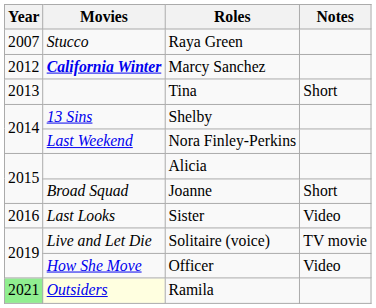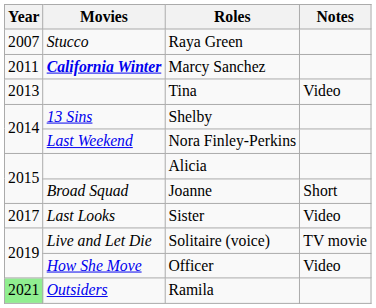Marcy Sanchez | Year: 2012 -> 2011
Tina | Notes: Short -> Video
Sister | Year: 2016 -> 2017
Ramila | Movies: lightyellow background -> no background
